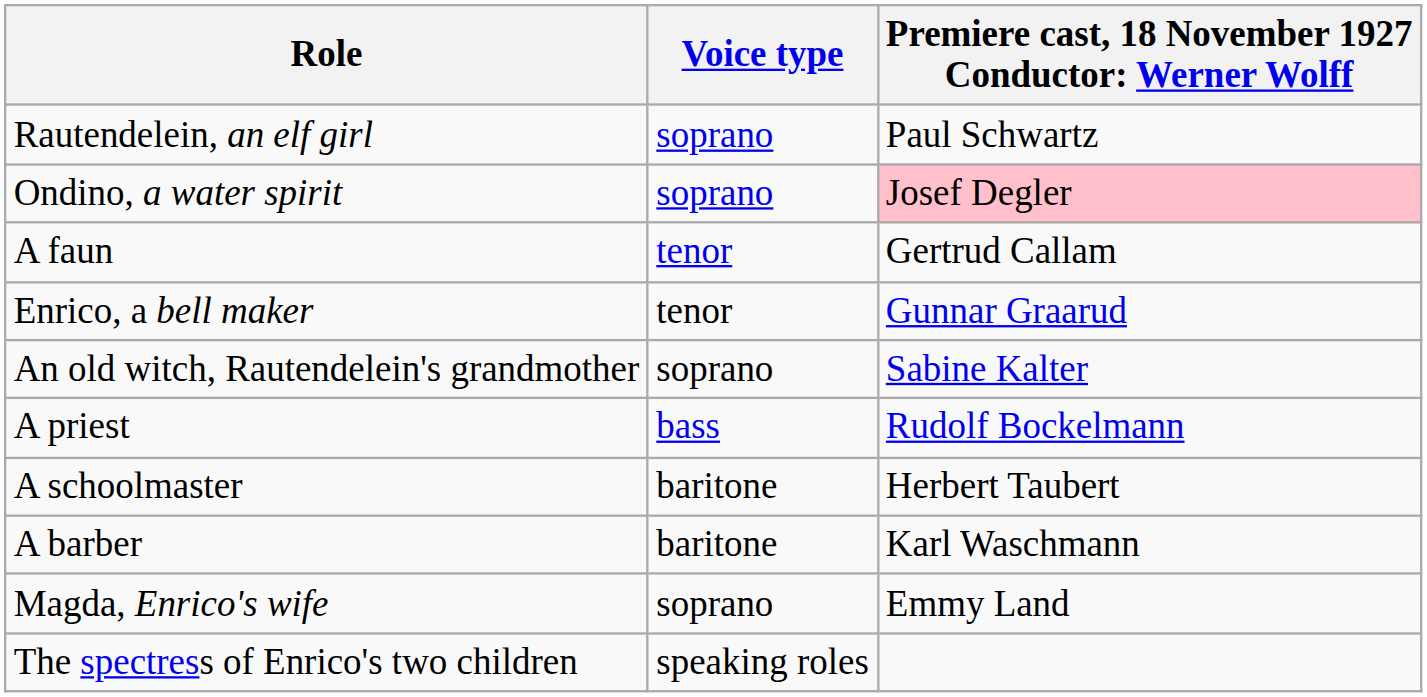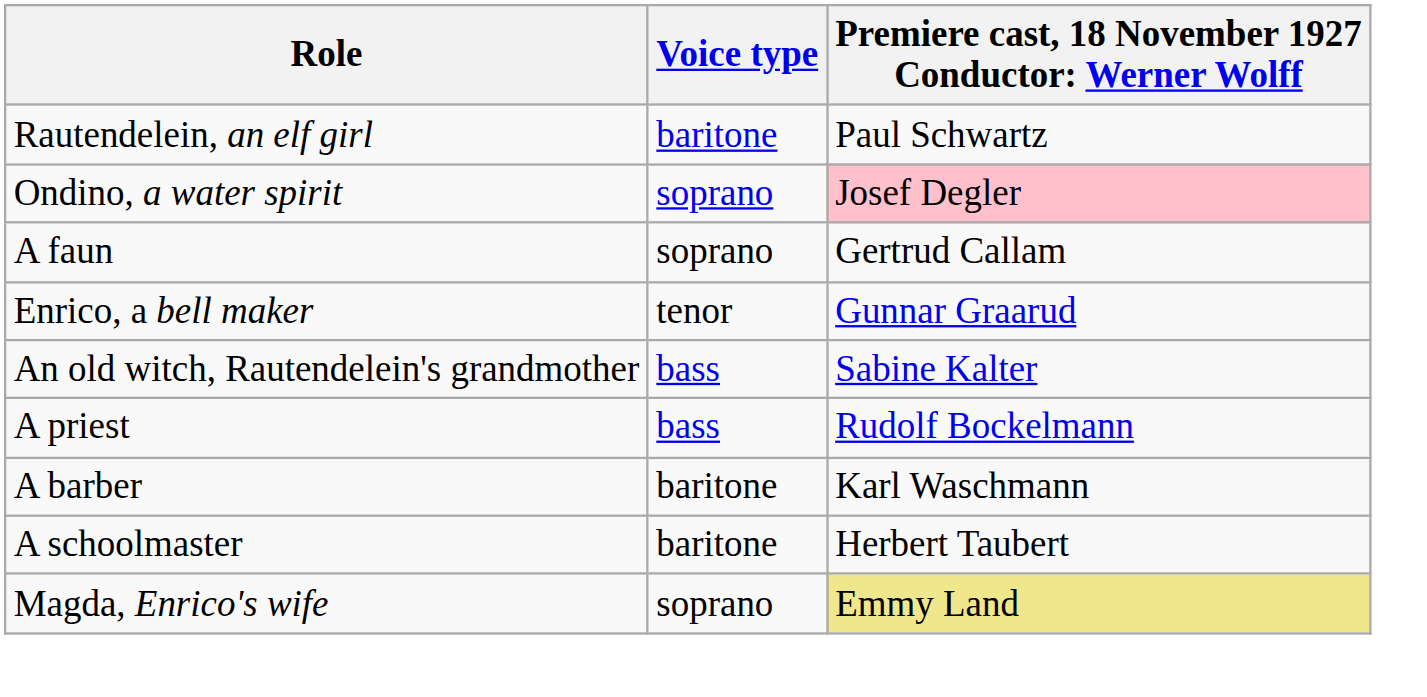Rautendelein, an elf girl | Voice type: soprano -> baritone
A faun | Voice type: tenor -> soprano
An old witch, Rautendelein's grandmother | Voice type: soprano -> bass
rows swapped: A schoolmaster <-> A barber
Magda, Enrico's wife | column 3: no background -> khaki background
- row: The spectress of Enrico's two children | speaking roles
